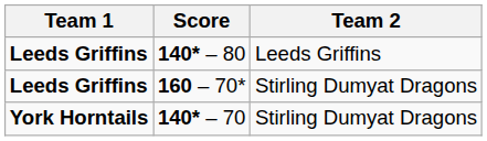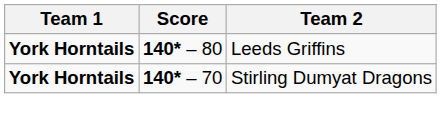140* – 80 | Team 1: Leeds Griffins -> York Horntails
- row: Leeds Griffins | 160 – 70* | Stirling Dumyat Dragons
